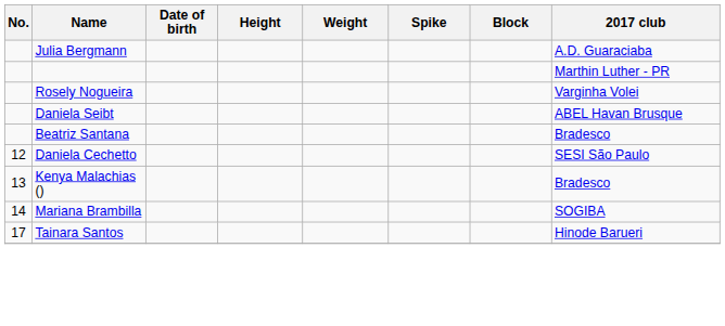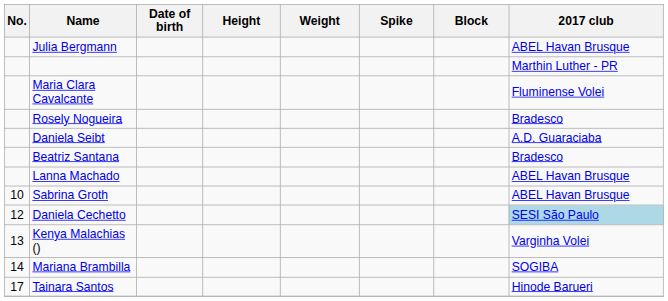Julia Bergmann | 2017 club: A.D. Guaraciaba -> ABEL Havan Brusque
+ row: Maria Clara Cavalcante | Fluminense Volei
Rosely Nogueira | 2017 club: Varginha Volei -> Bradesco
Daniela Seibt | 2017 club: ABEL Havan Brusque -> A.D. Guaraciaba
+ row: Lanna Machado | ABEL Havan Brusque
+ row: 10 | Sabrina Groth | ABEL Havan Brusque
Daniela Cechetto | 2017 club: no background -> lightblue background
Kenya Malachias () | 2017 club: Bradesco -> Varginha Volei
